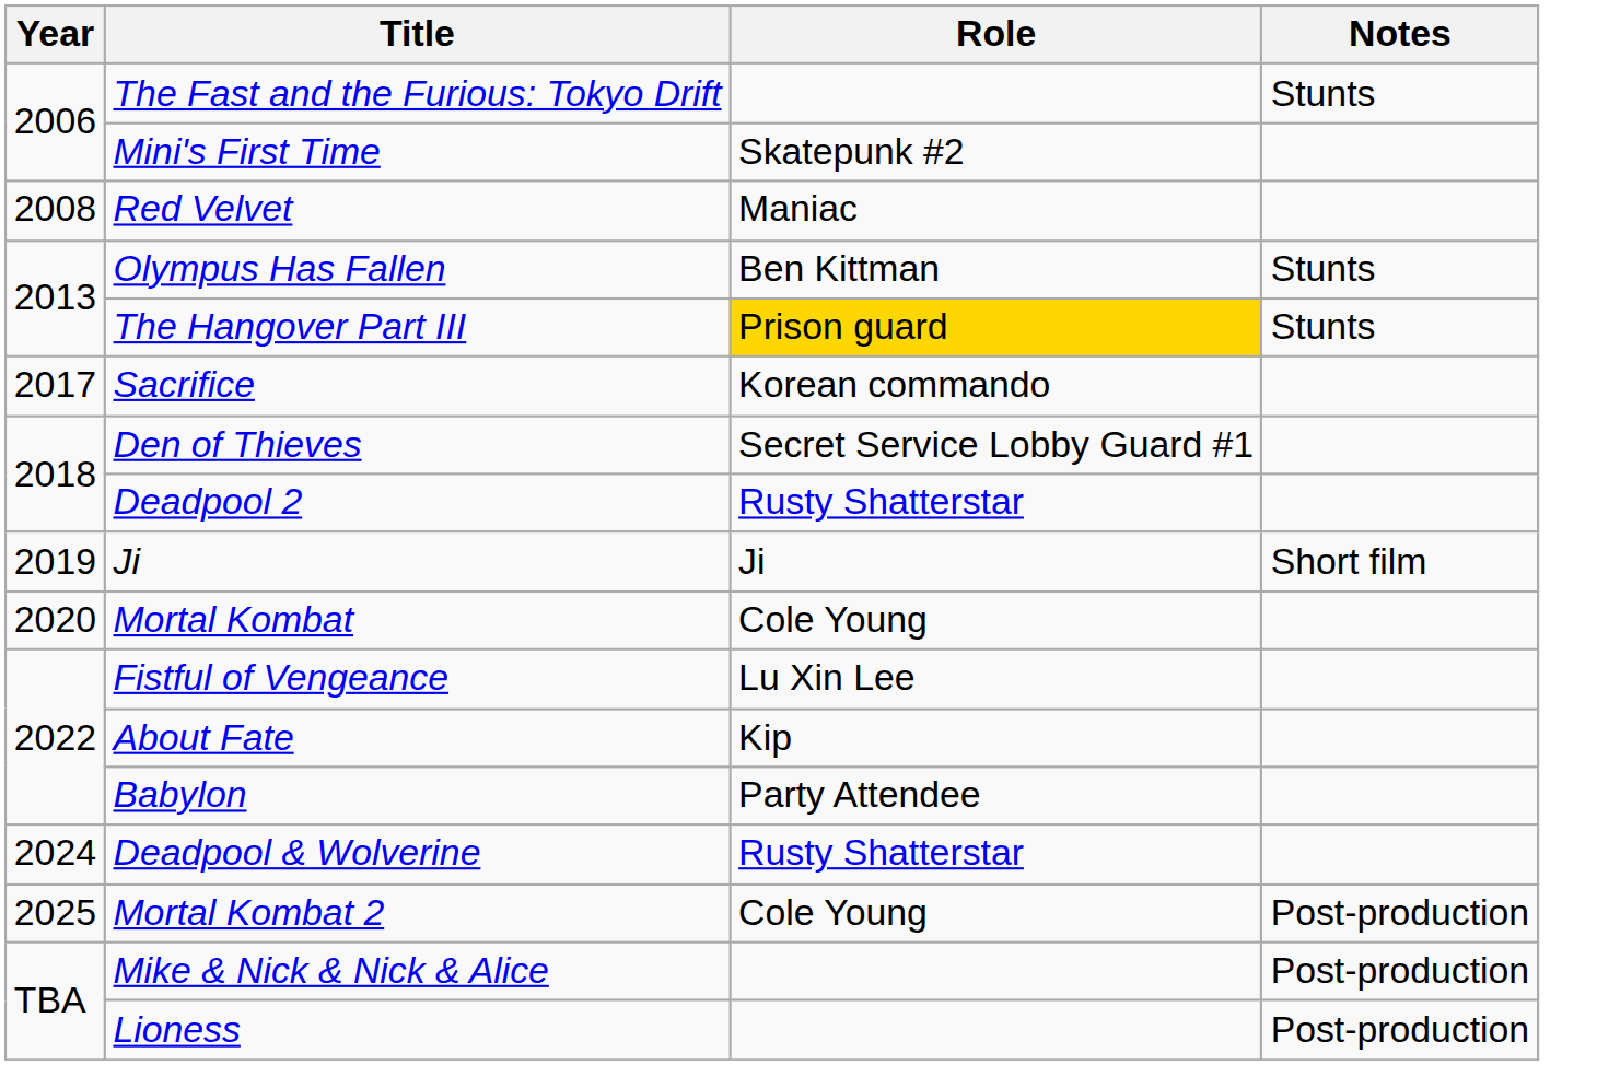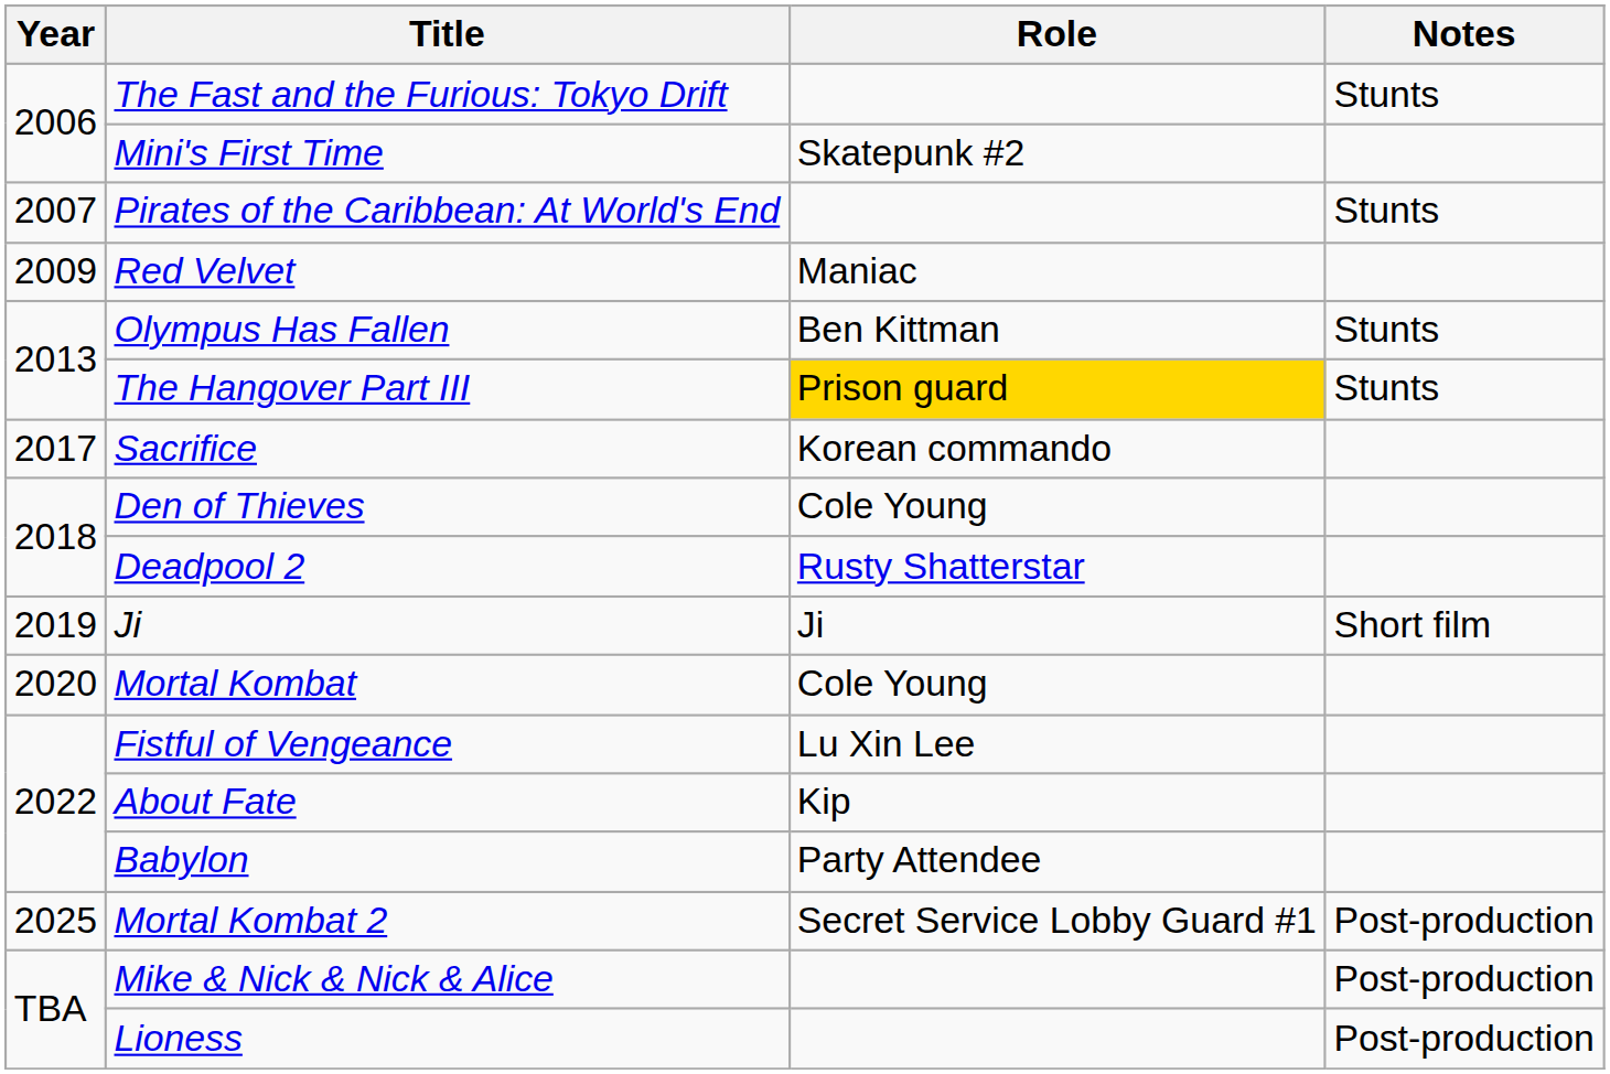+ row: 2007 | Pirates of the Caribbean: At World's End | Stunts
Red Velvet | Year: 2008 -> 2009
Den of Thieves | Role: Secret Service Lobby Guard #1 -> Cole Young
- row: 2024 | Deadpool & Wolverine | Rusty Shatterstar
Mortal Kombat 2 | Role: Cole Young -> Secret Service Lobby Guard #1
